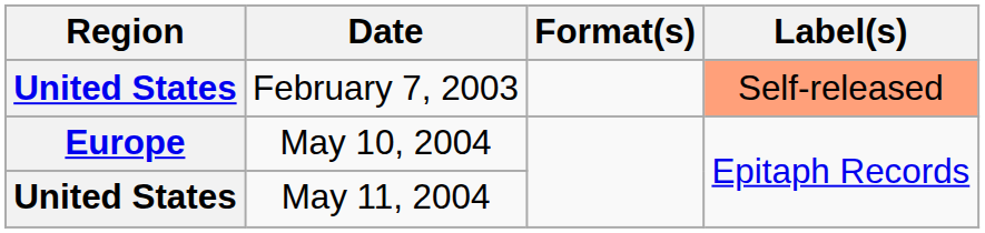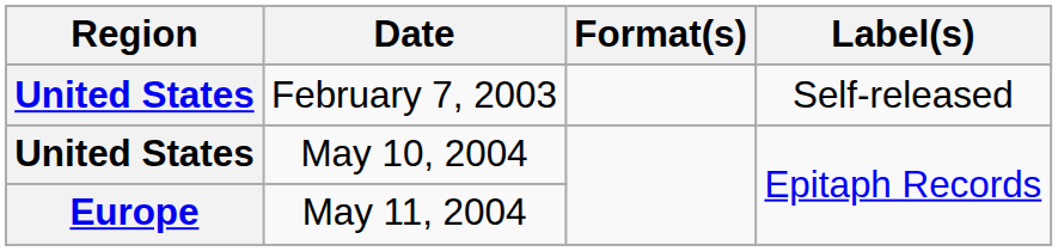February 7, 2003 | Label(s): lightsalmon background -> no background
May 10, 2004 | Region: Europe -> United States
May 11, 2004 | Region: United States -> Europe
